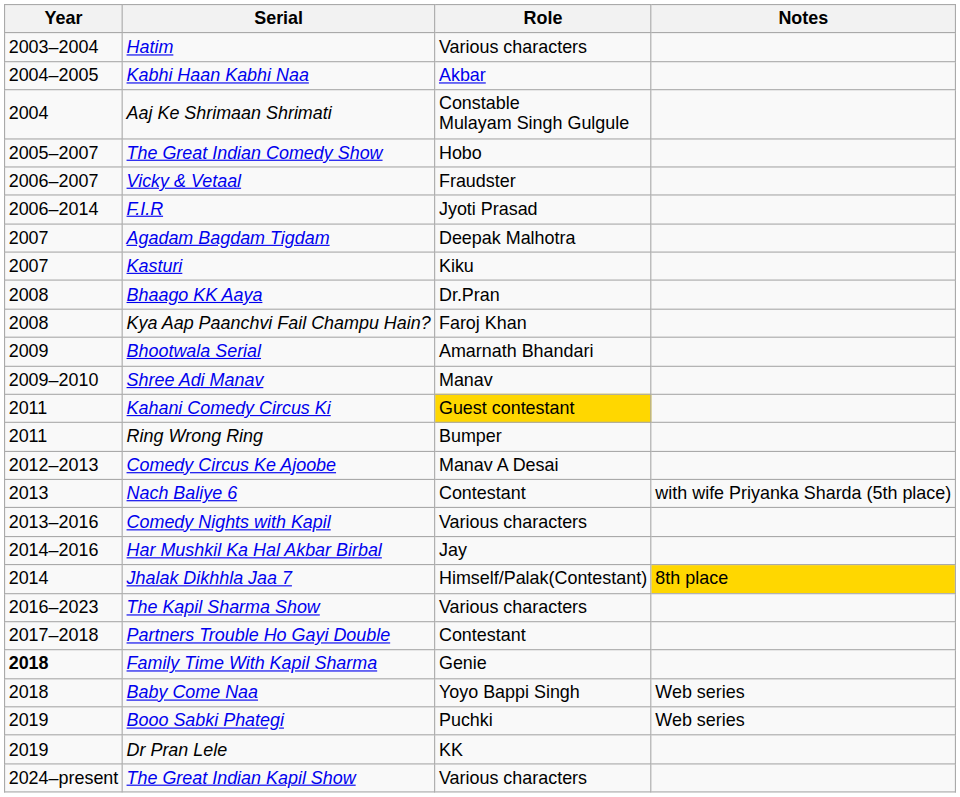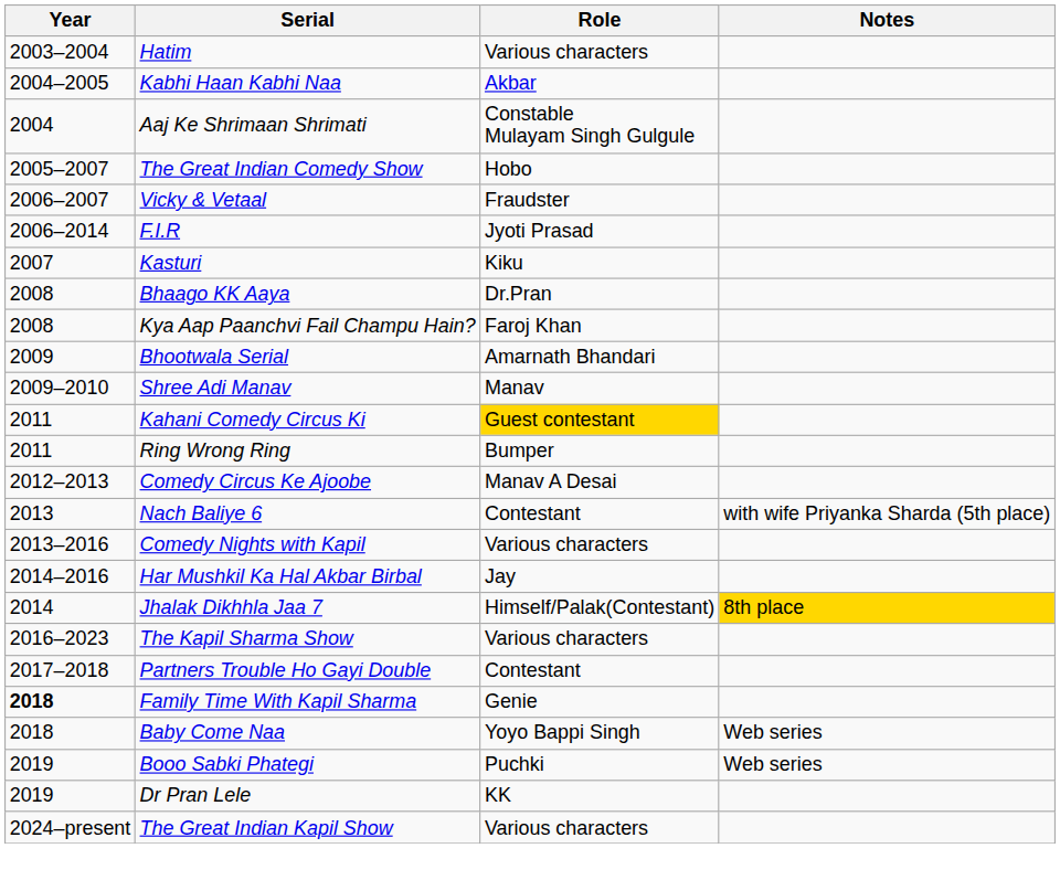- row: 2007 | Agadam Bagdam Tigdam | Deepak Malhotra
